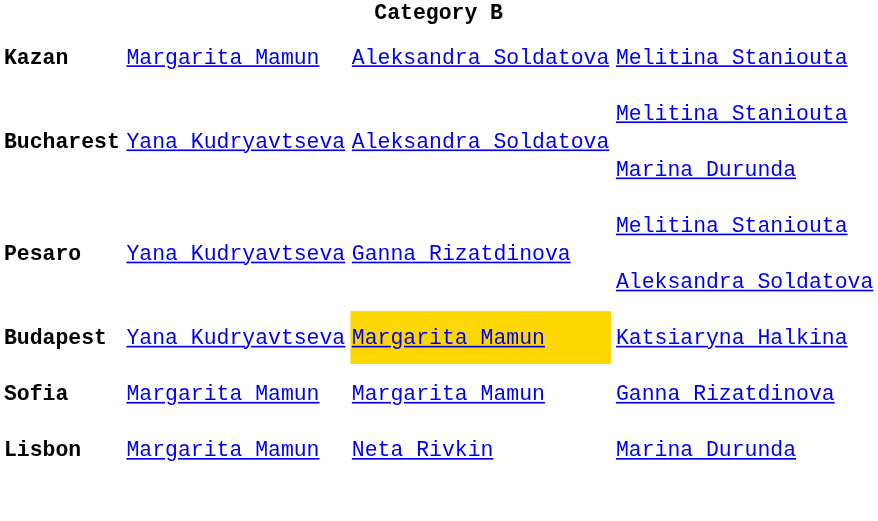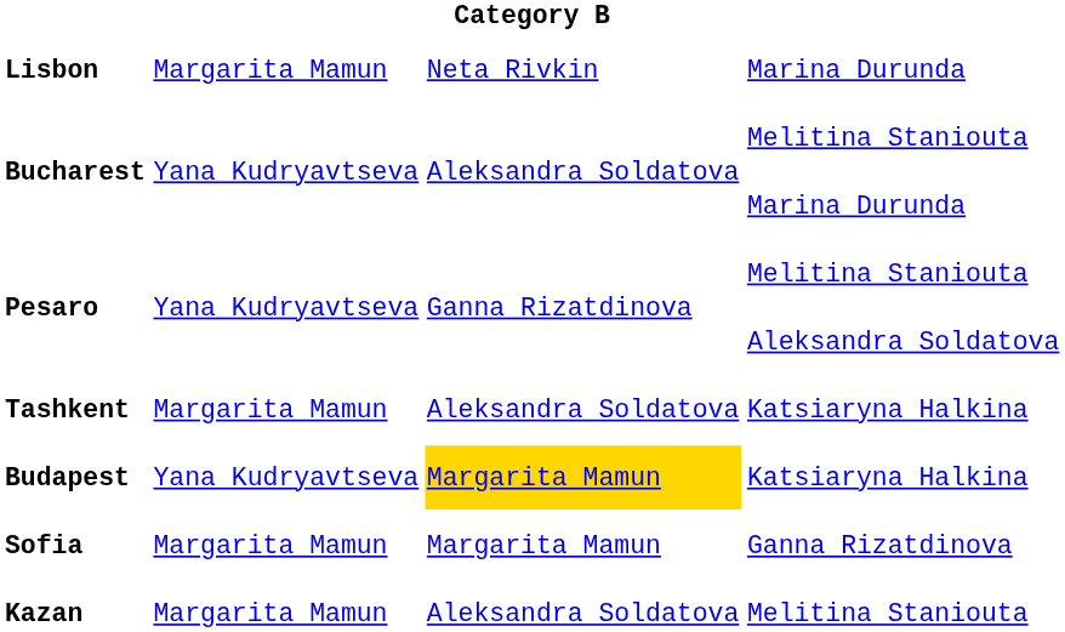rows swapped: Lisbon <-> Kazan
+ row: Tashkent | Margarita Mamun | Aleksandra Soldatova | Katsiaryna Halkina
